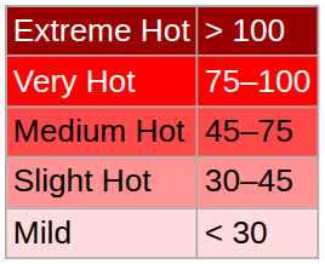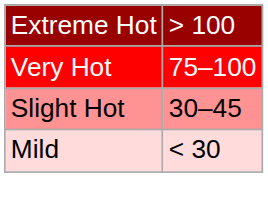- row: Medium Hot | 45–75
